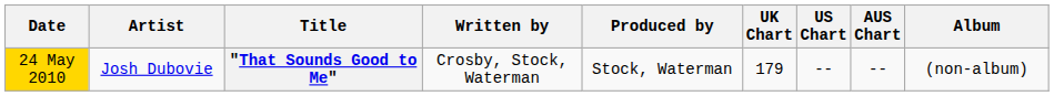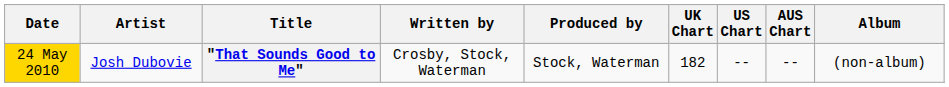"That Sounds Good to Me" | UK Chart: 179 -> 182
